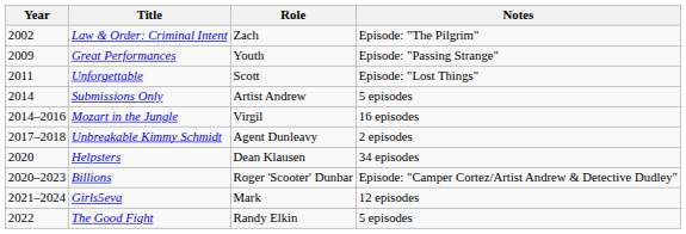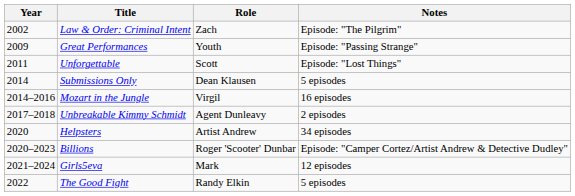Submissions Only | Role: Artist Andrew -> Dean Klausen
Helpsters | Role: Dean Klausen -> Artist Andrew
